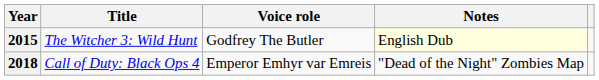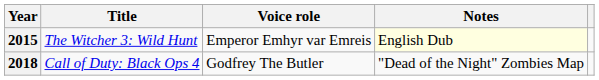2015 | Voice role: Godfrey The Butler -> Emperor Emhyr var Emreis
2018 | Voice role: Emperor Emhyr var Emreis -> Godfrey The Butler
